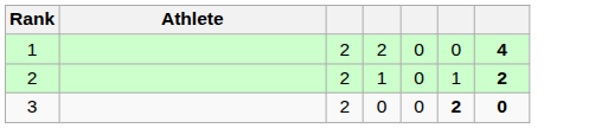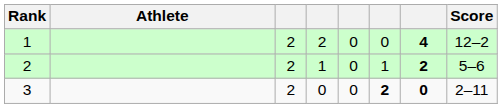+ column: Score | 12–2 | 5–6 | 2–11
